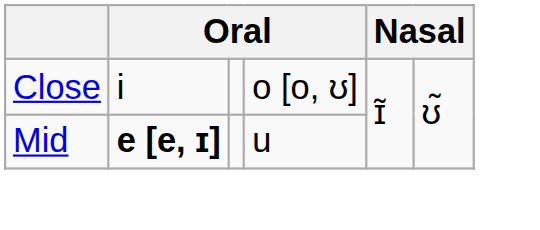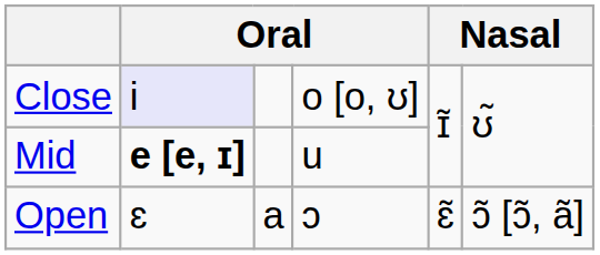Close | column 2: no background -> lavender background
+ row: Open | ɛ | a | ɔ | ɛ̃ | ɔ̃ [ɔ̃, ã]
